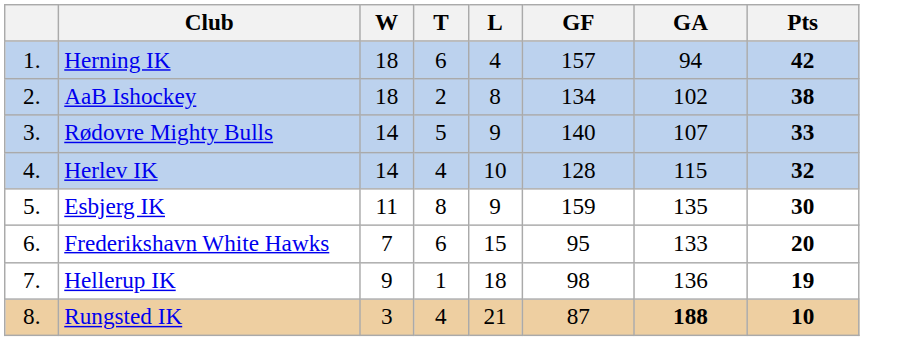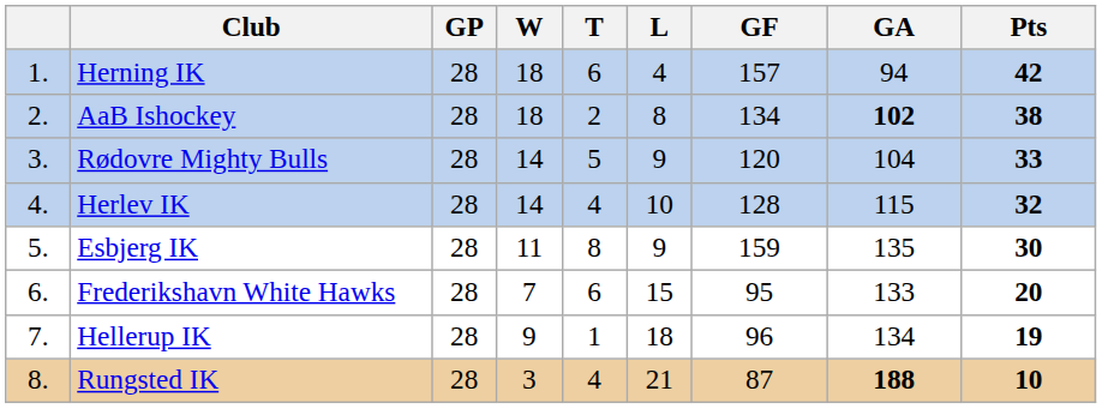+ column: GP | 28 | 28 | 28 | 28 | 28 | 28 | 28 | 28
AaB Ishockey | GA: normal -> bold
Rødovre Mighty Bulls | GF: 140 -> 120
Rødovre Mighty Bulls | GA: 107 -> 104
Hellerup IK | GF: 98 -> 96
Hellerup IK | GA: 136 -> 134
